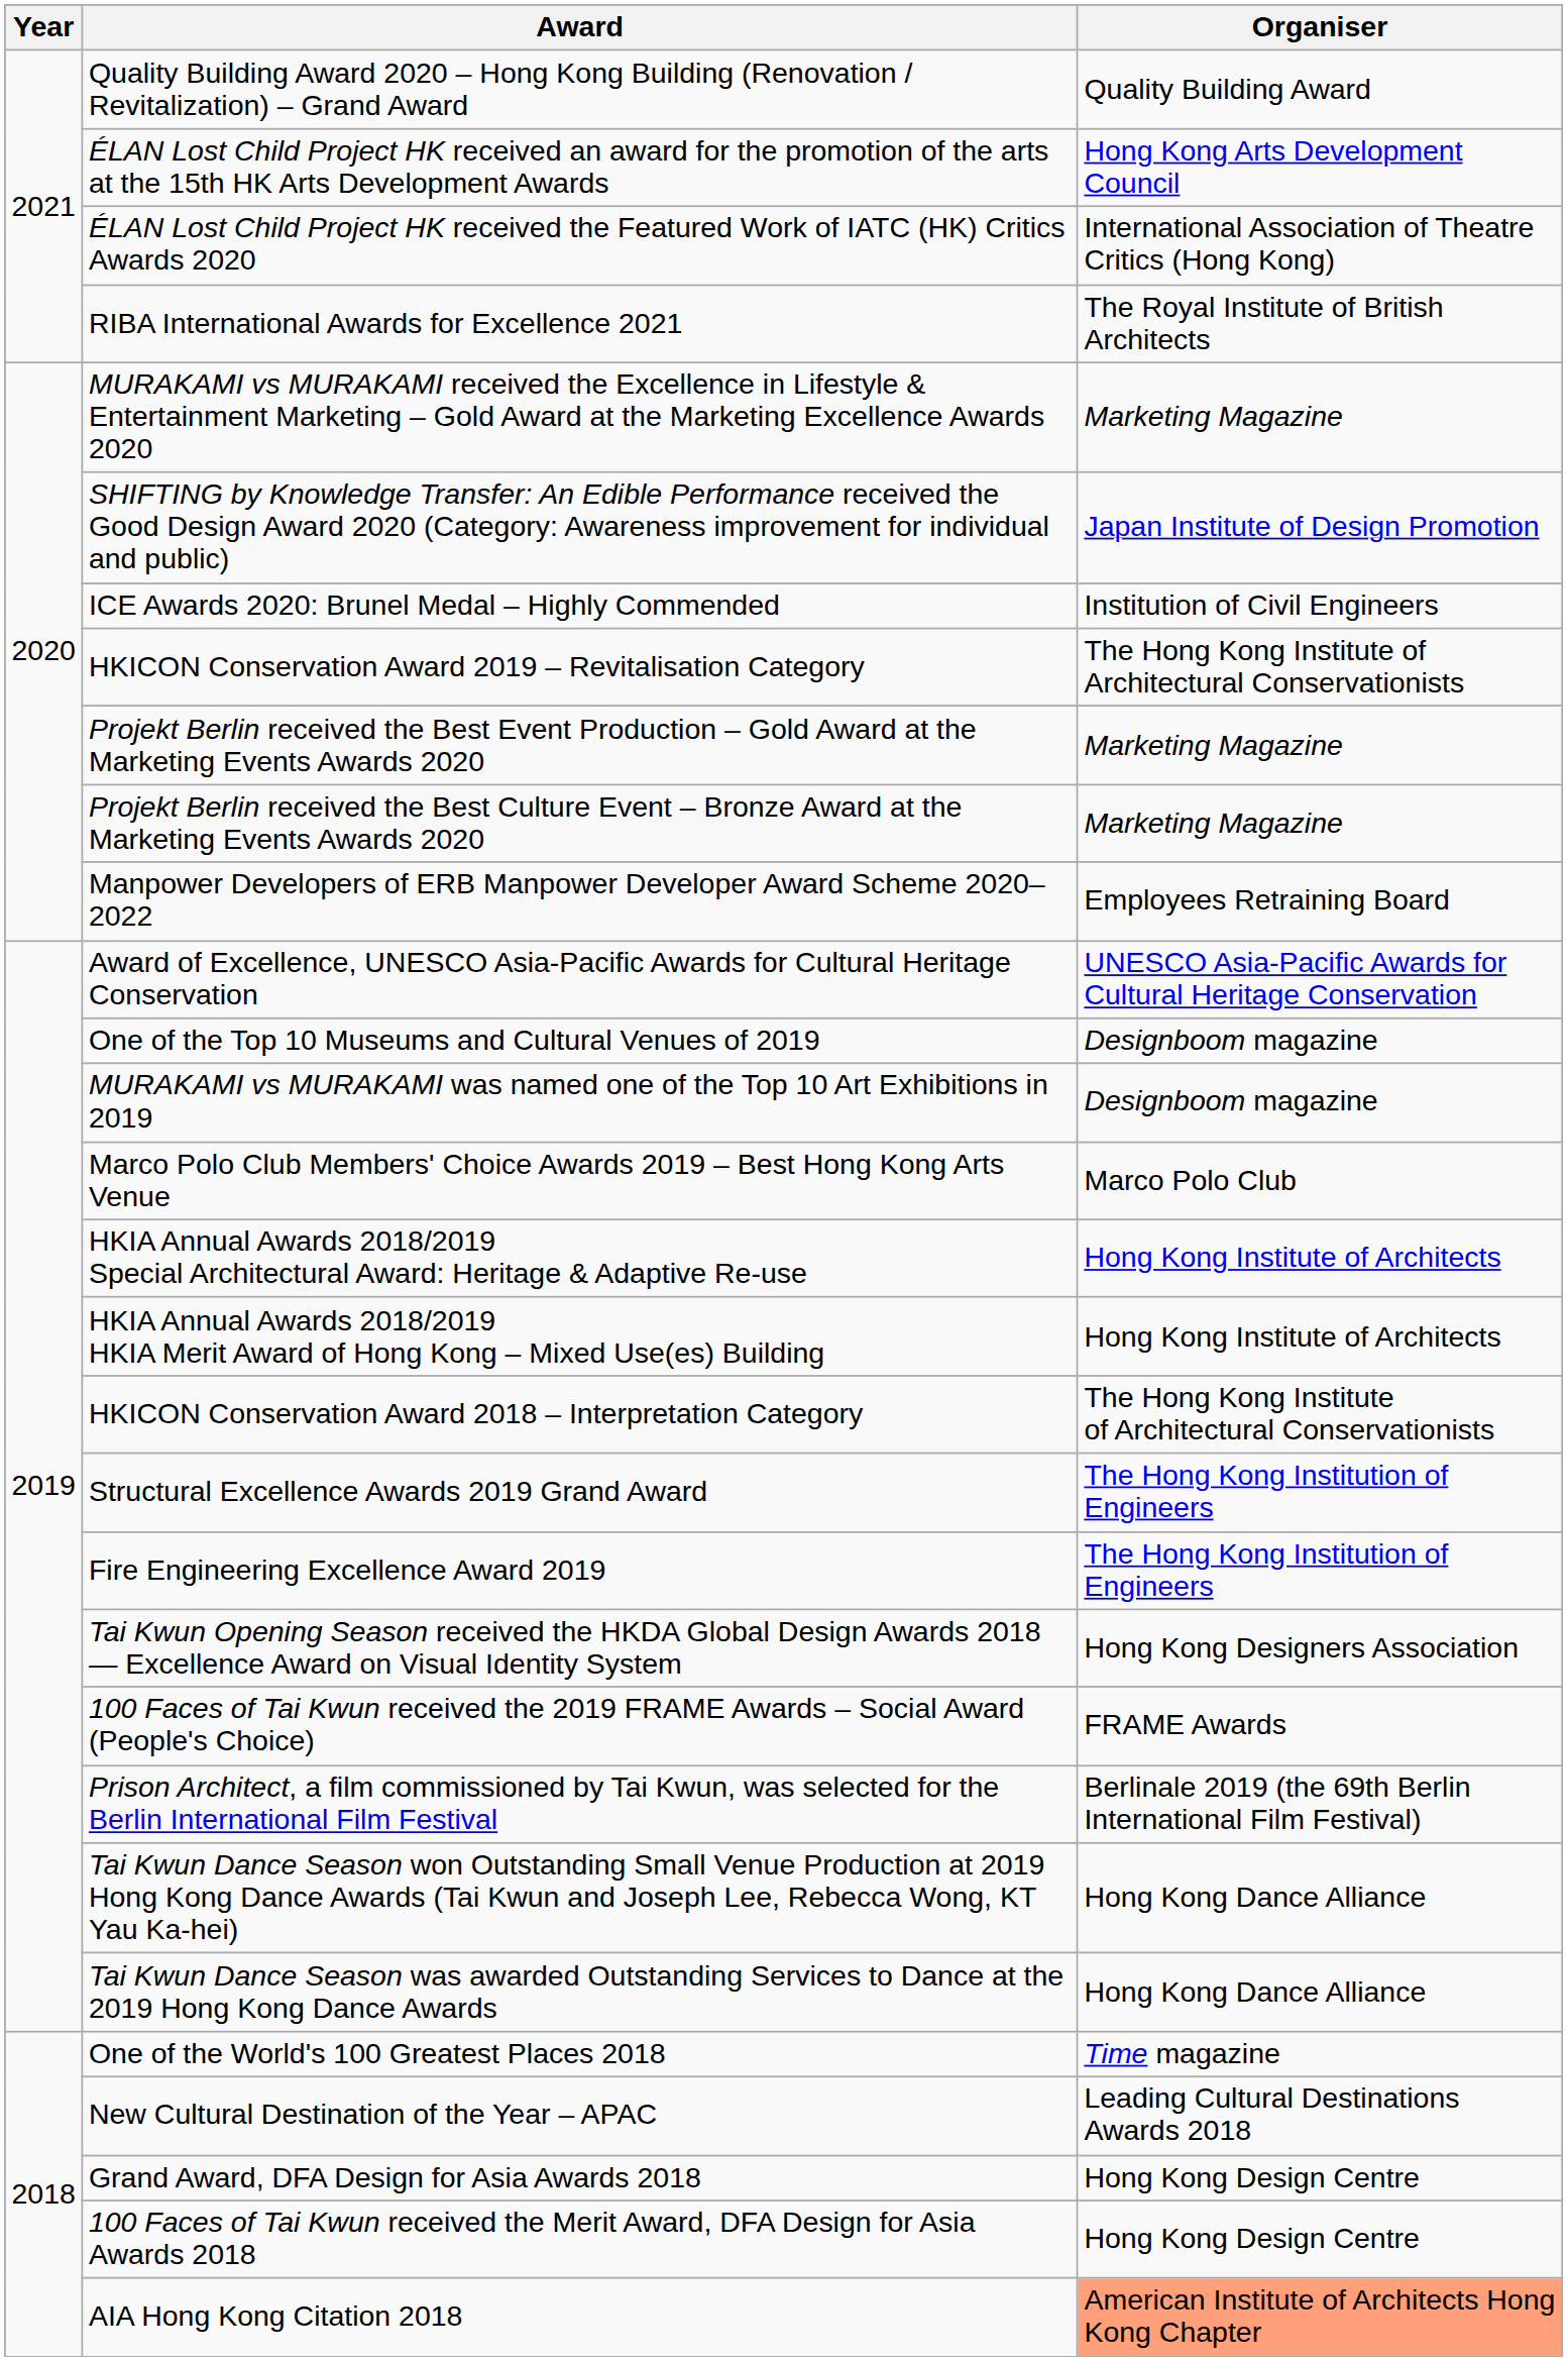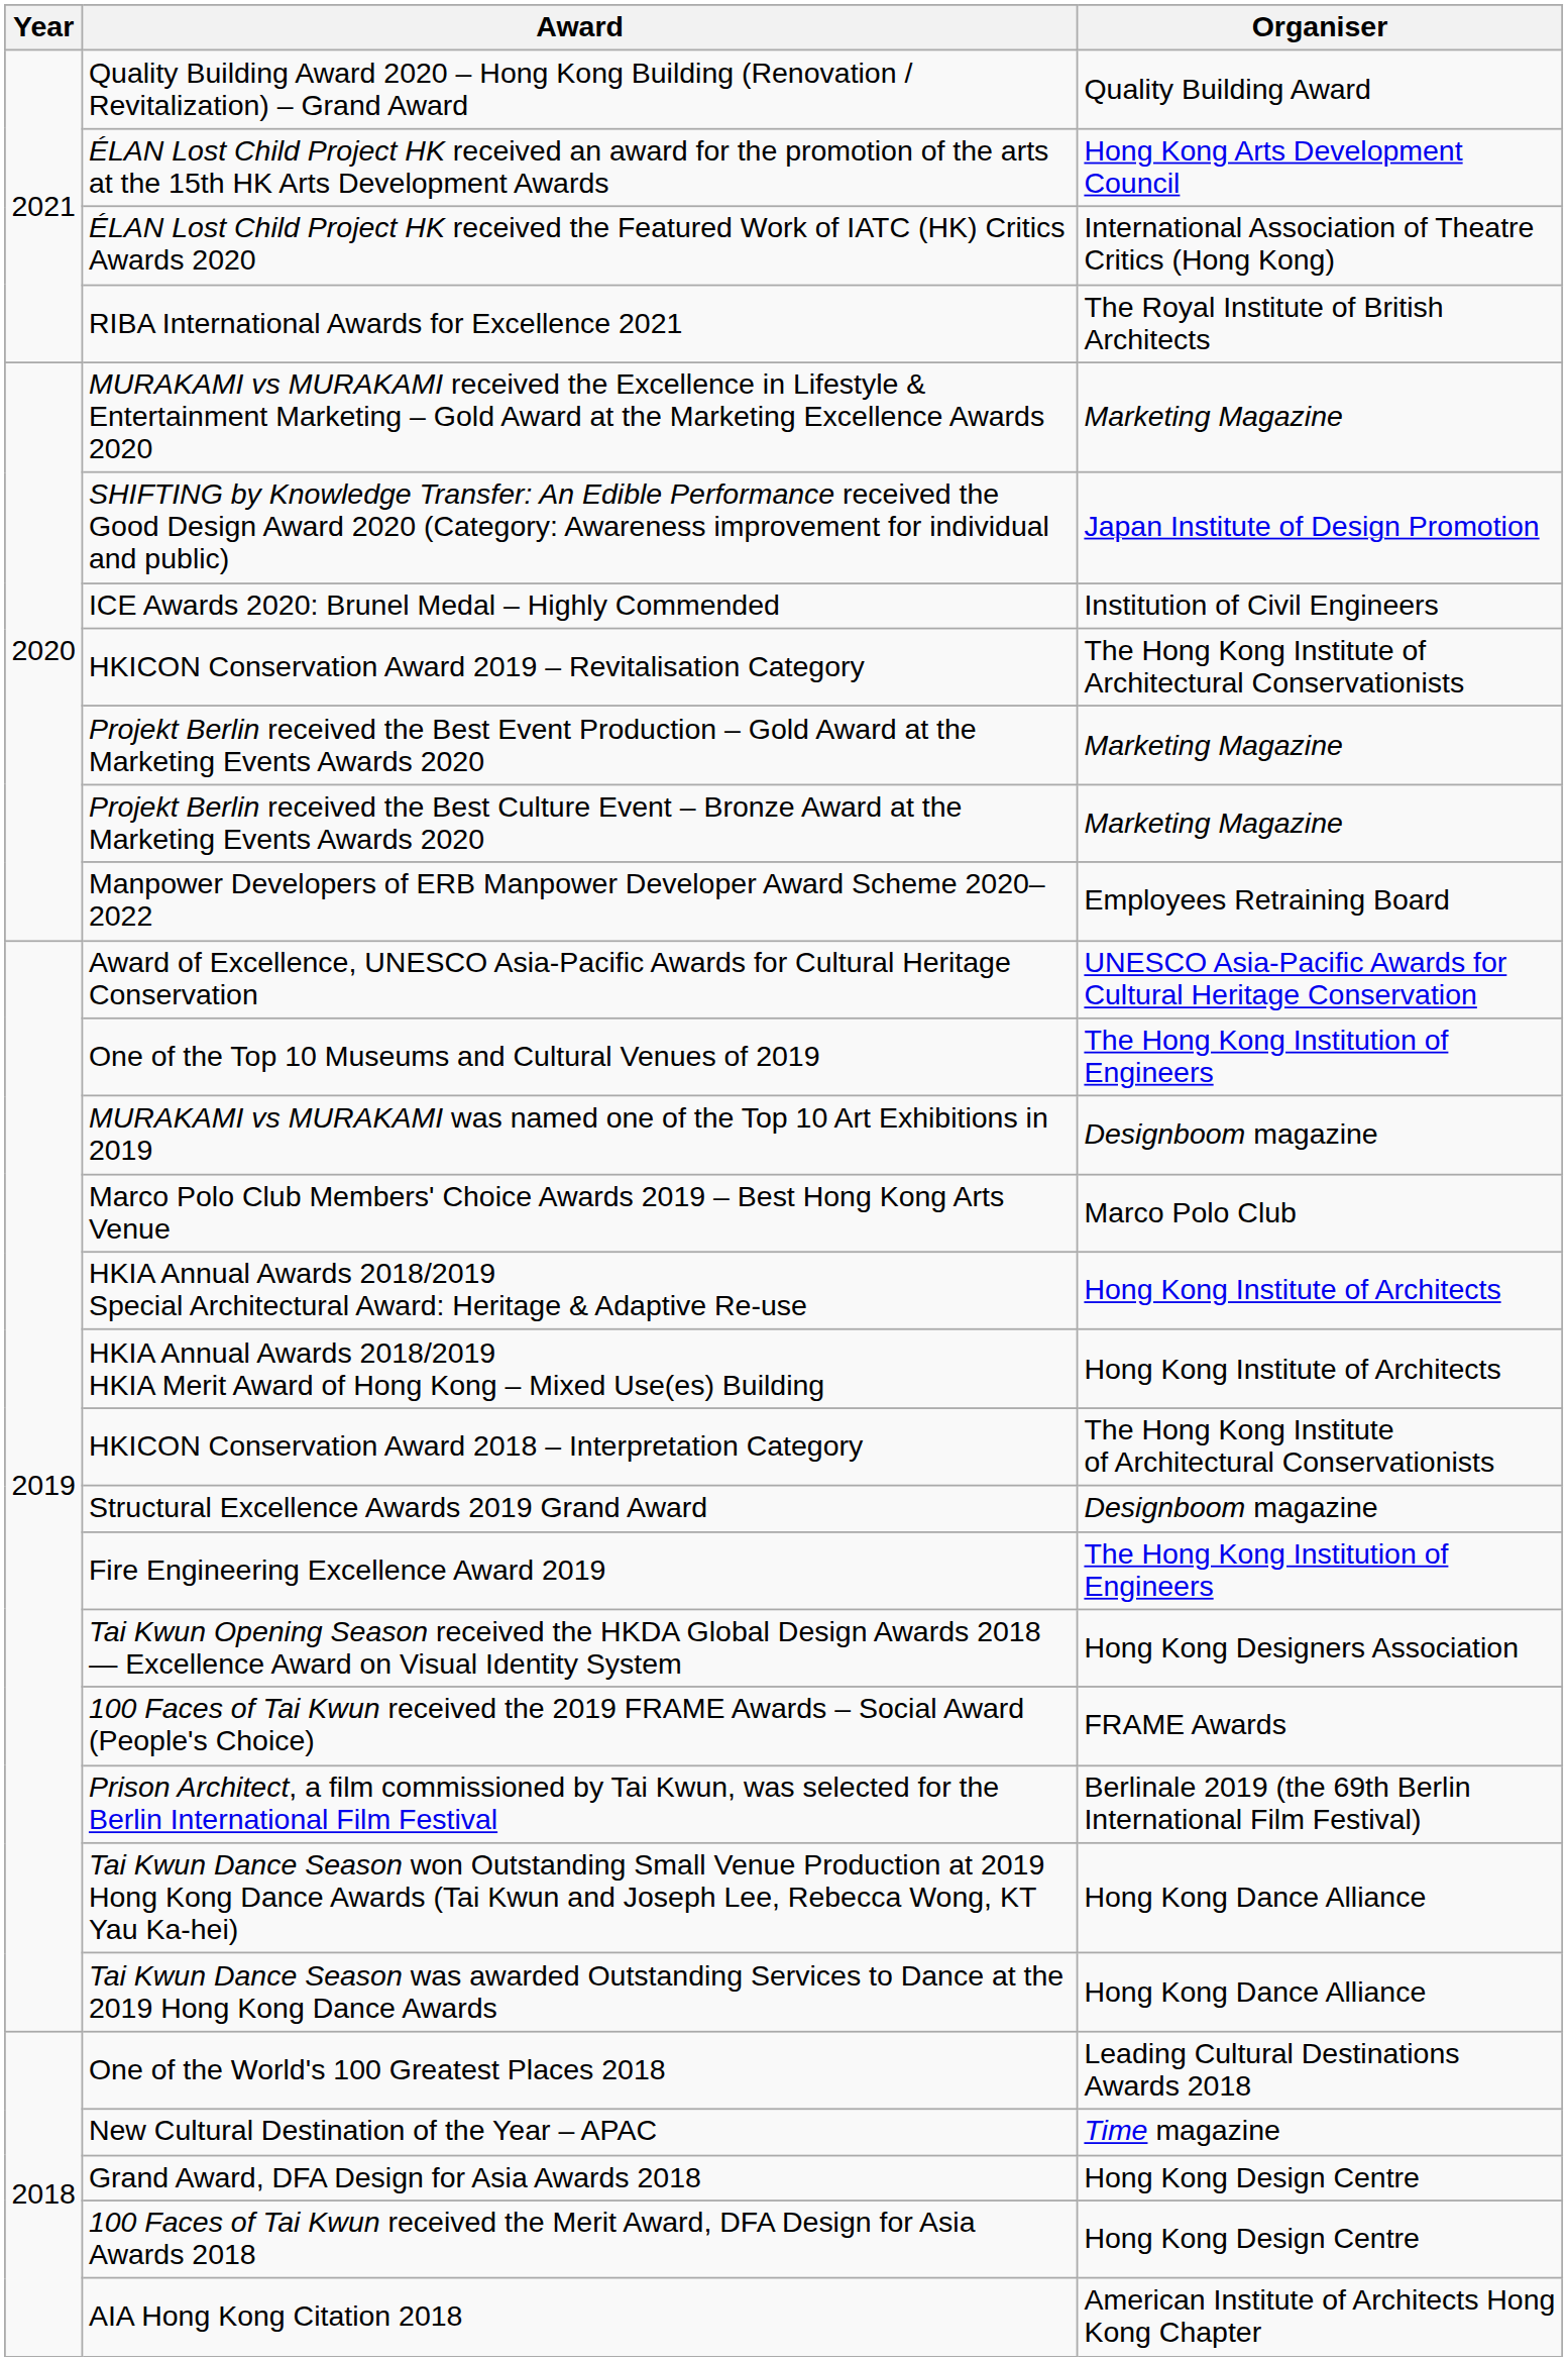One of the Top 10 Museums and Cultural Venues of 2019 | Organiser: Designboom magazine -> The Hong Kong Institution of Engineers
Structural Excellence Awards 2019 Grand Award | Organiser: The Hong Kong Institution of Engineers -> Designboom magazine
One of the World's 100 Greatest Places 2018 | Organiser: Time magazine -> Leading Cultural Destinations Awards 2018
New Cultural Destination of the Year – APAC | Organiser: Leading Cultural Destinations Awards 2018 -> Time magazine
AIA Hong Kong Citation 2018 | Organiser: lightsalmon background -> no background
